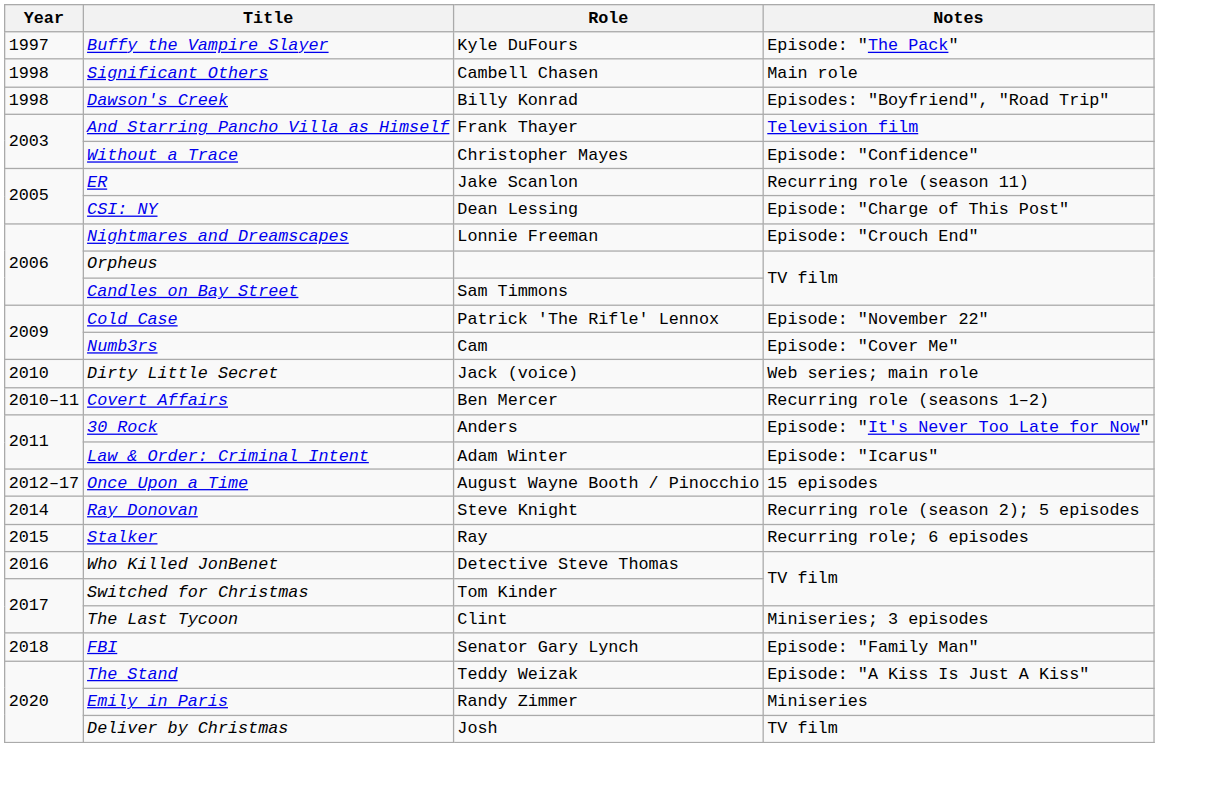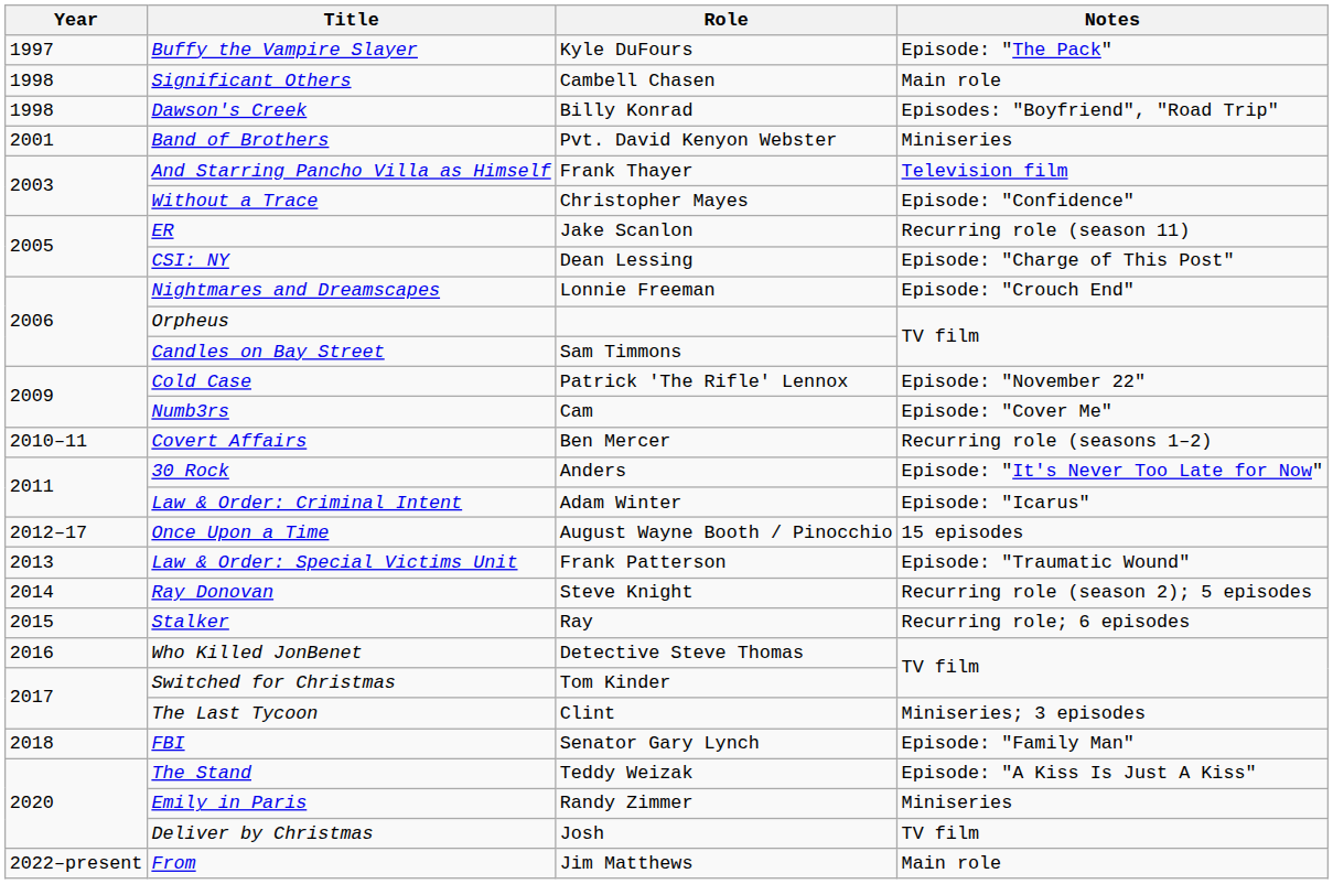+ row: 2001 | Band of Brothers | Pvt. David Kenyon Webster | Miniseries
- row: 2010 | Dirty Little Secret | Jack (voice) | Web series; main role
+ row: 2013 | Law & Order: Special Victims Unit | Frank Patterson | Episode: "Traumatic Wound"
+ row: 2022–present | From | Jim Matthews | Main role
